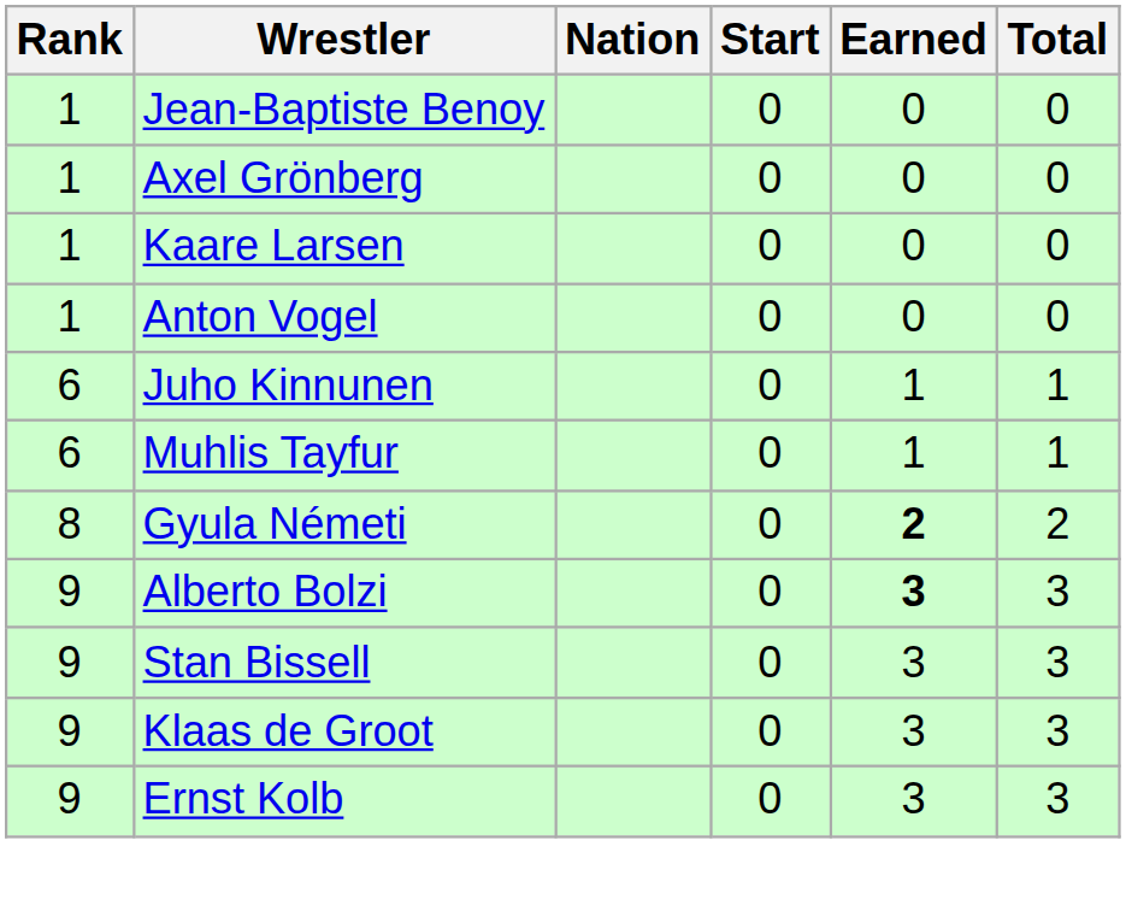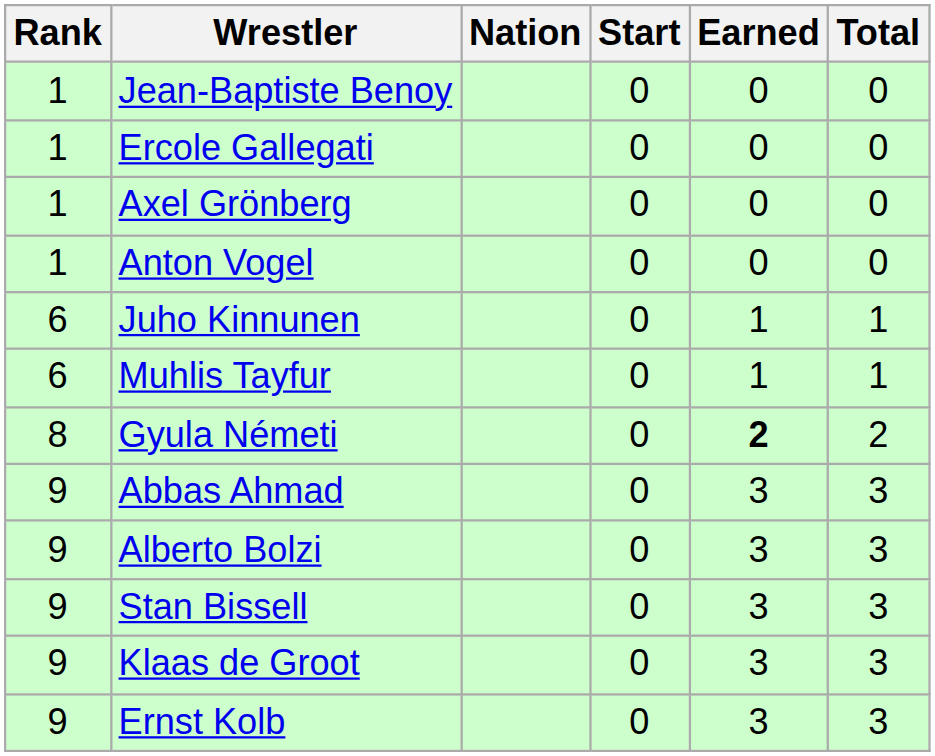+ row: 1 | Ercole Gallegati | 0 | 0 | 0
- row: 1 | Kaare Larsen | 0 | 0 | 0
+ row: 9 | Abbas Ahmad | 0 | 3 | 3
Alberto Bolzi | Earned: bold -> normal
